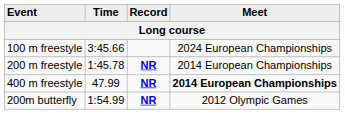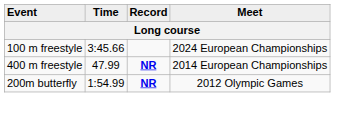- row: 200 m freestyle | 1:45.78 | NR | 2014 European Championships
400 m freestyle | Meet: bold -> normal
